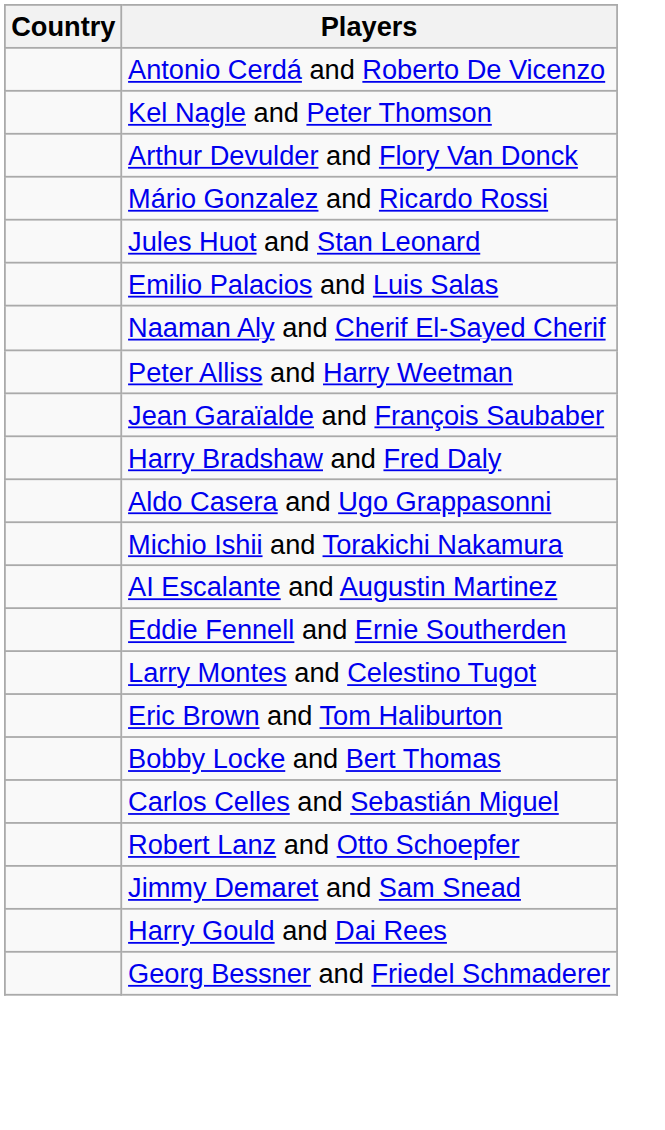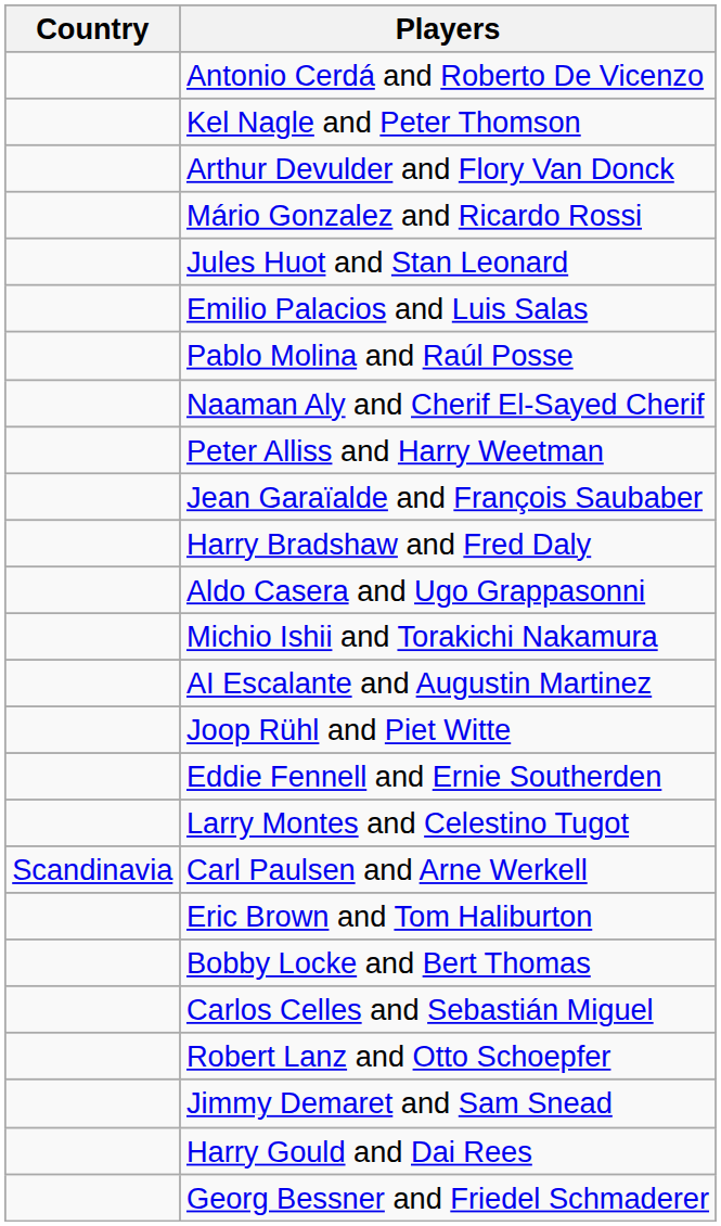+ row: Pablo Molina and Raúl Posse
+ row: Joop Rühl and Piet Witte
+ row: Scandinavia | Carl Paulsen and Arne Werkell
